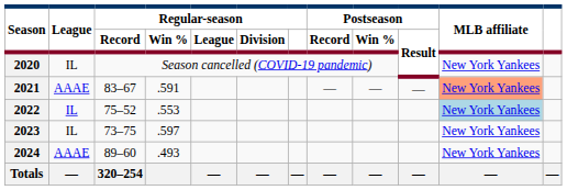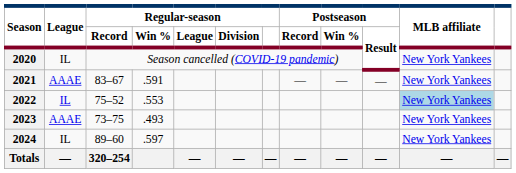2021 | MLB affiliate: lightsalmon background -> no background
2023 | League: IL -> AAAE
2023 | Regular-season / Win %: .597 -> .493
2024 | League: AAAE -> IL
2024 | Regular-season / Win %: .493 -> .597
